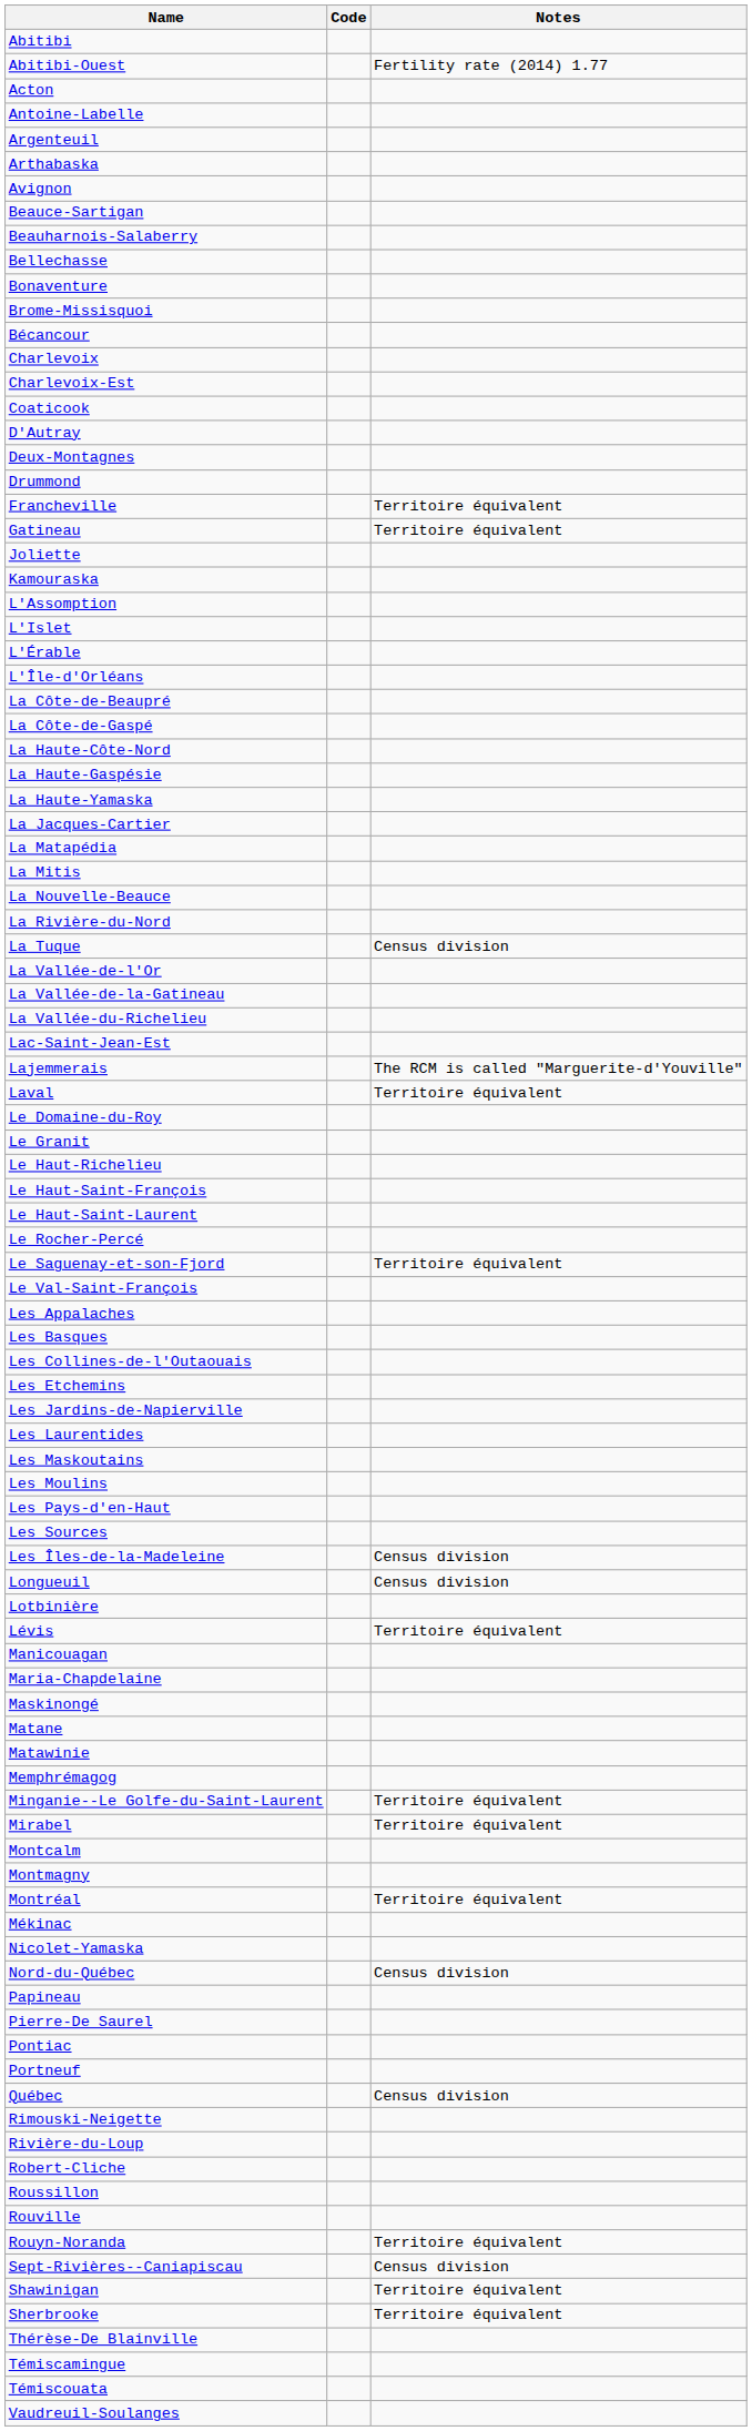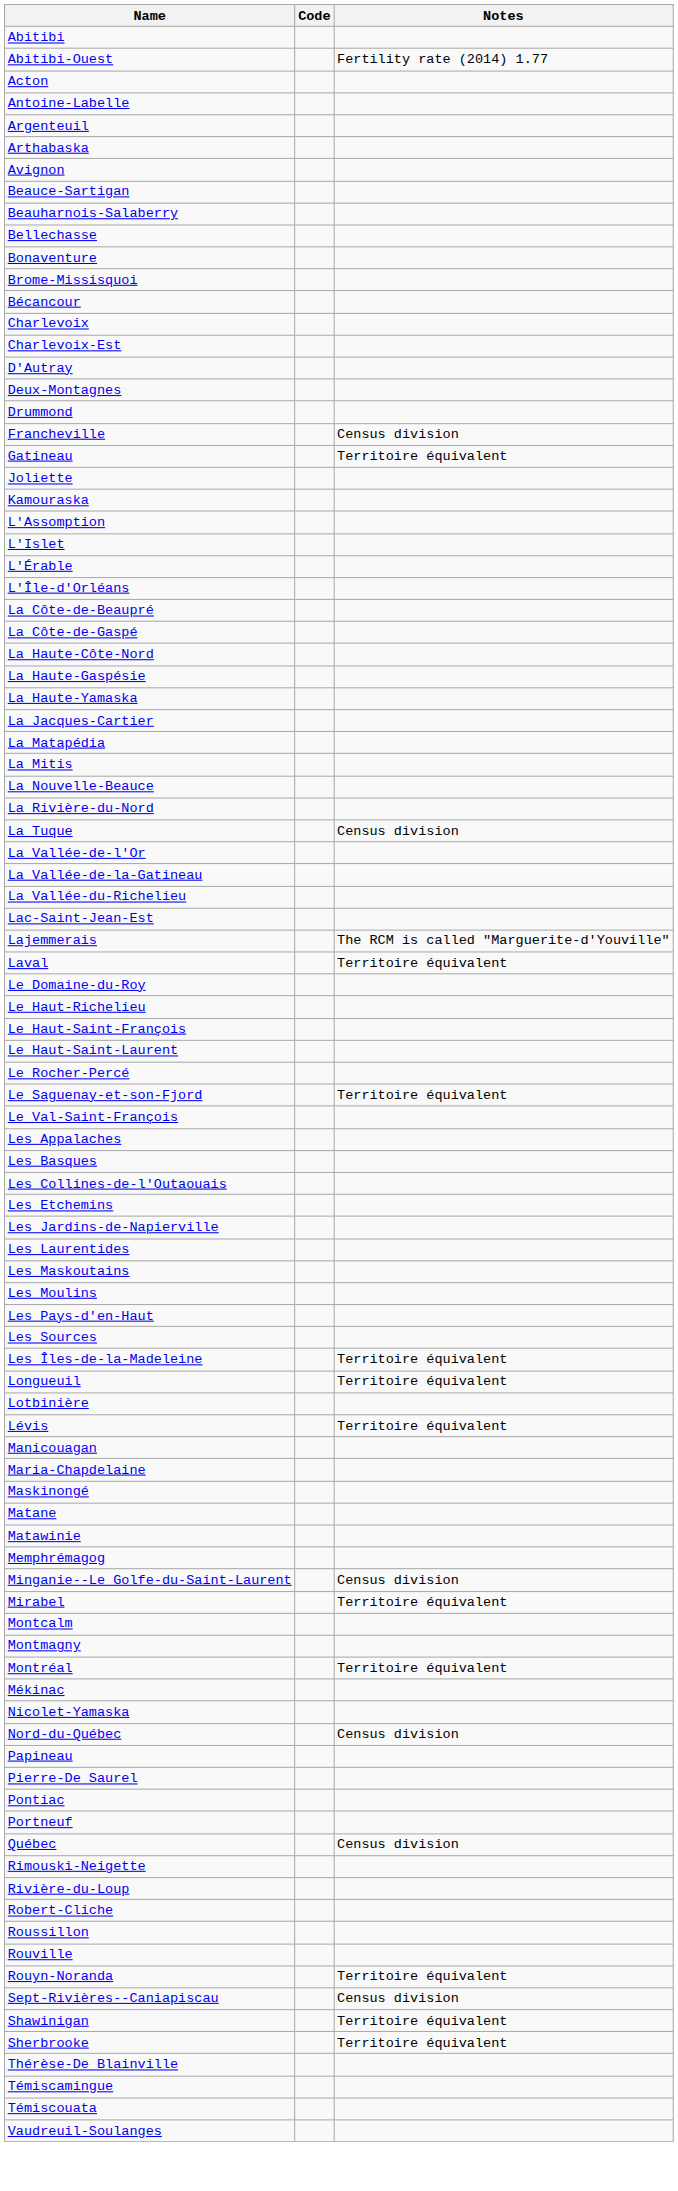- row: Coaticook
Francheville | Notes: Territoire équivalent -> Census division
- row: Le Granit
Les Îles-de-la-Madeleine | Notes: Census division -> Territoire équivalent
Longueuil | Notes: Census division -> Territoire équivalent
Minganie--Le Golfe-du-Saint-Laurent | Notes: Territoire équivalent -> Census division
